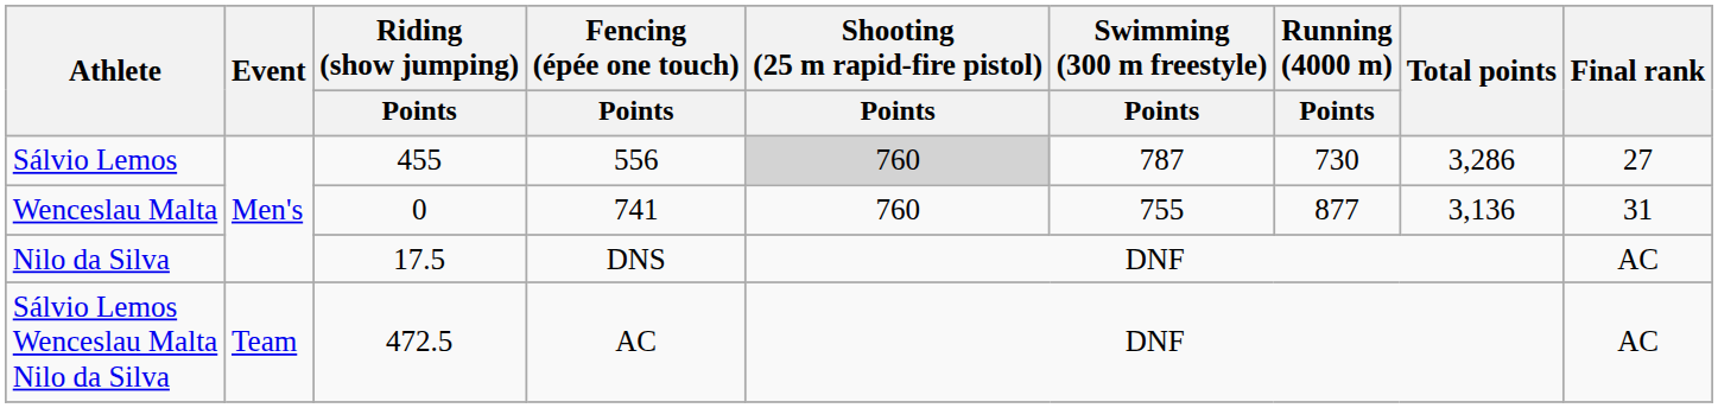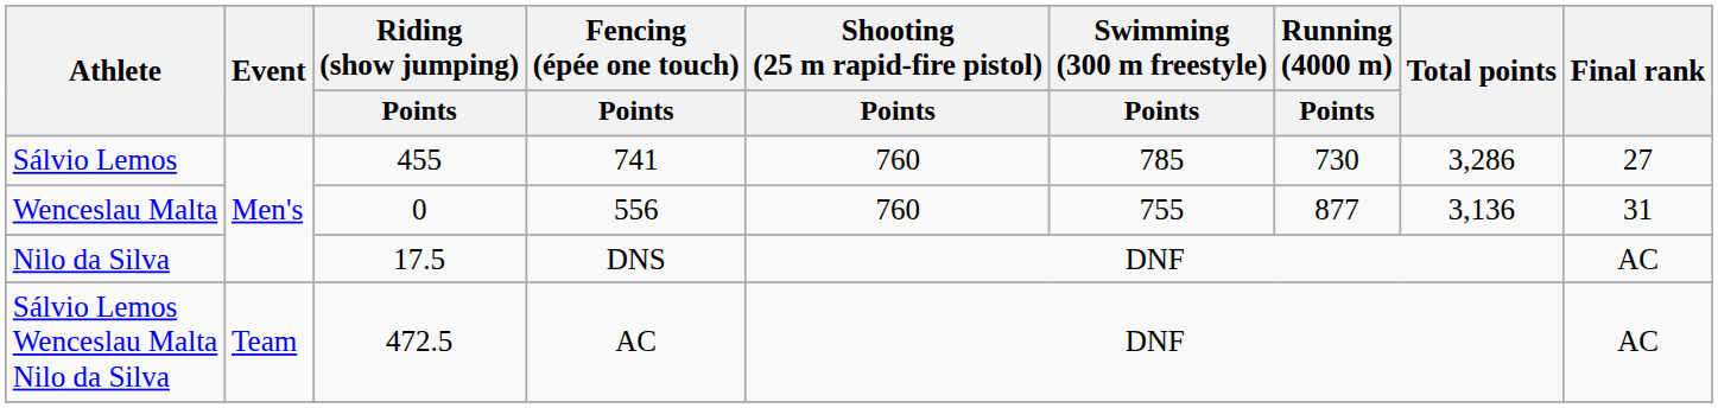Sálvio Lemos | Fencing (épée one touch) / Points: 556 -> 741
Sálvio Lemos | Shooting (25 m rapid-fire pistol) / Points: lightgrey background -> no background
Sálvio Lemos | Swimming (300 m freestyle) / Points: 787 -> 785
Wenceslau Malta | Fencing (épée one touch) / Points: 741 -> 556
